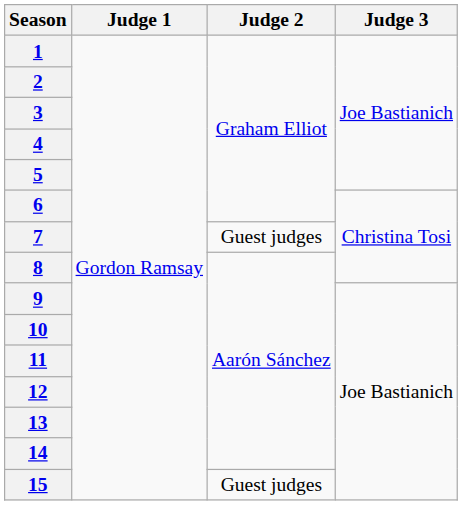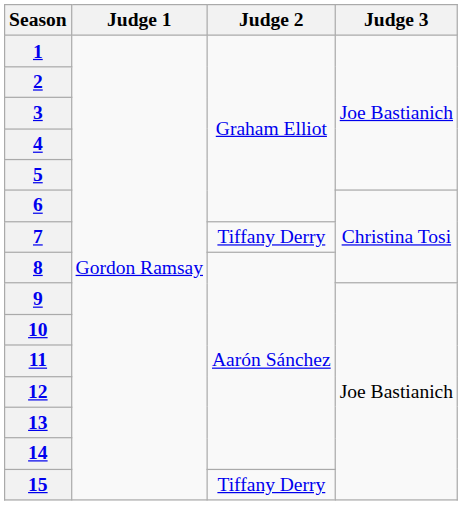7 | Judge 2: Guest judges -> Tiffany Derry
15 | Judge 2: Guest judges -> Tiffany Derry
